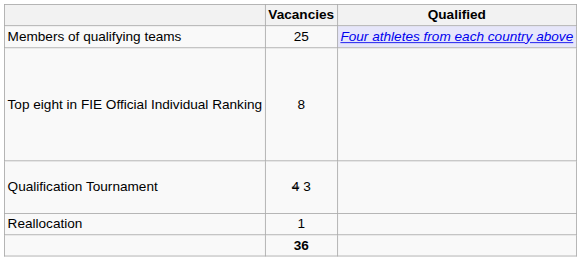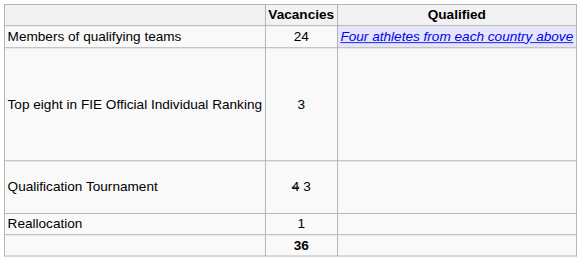Members of qualifying teams | Vacancies: 25 -> 24
Top eight in FIE Official Individual Ranking | Vacancies: 8 -> 3
